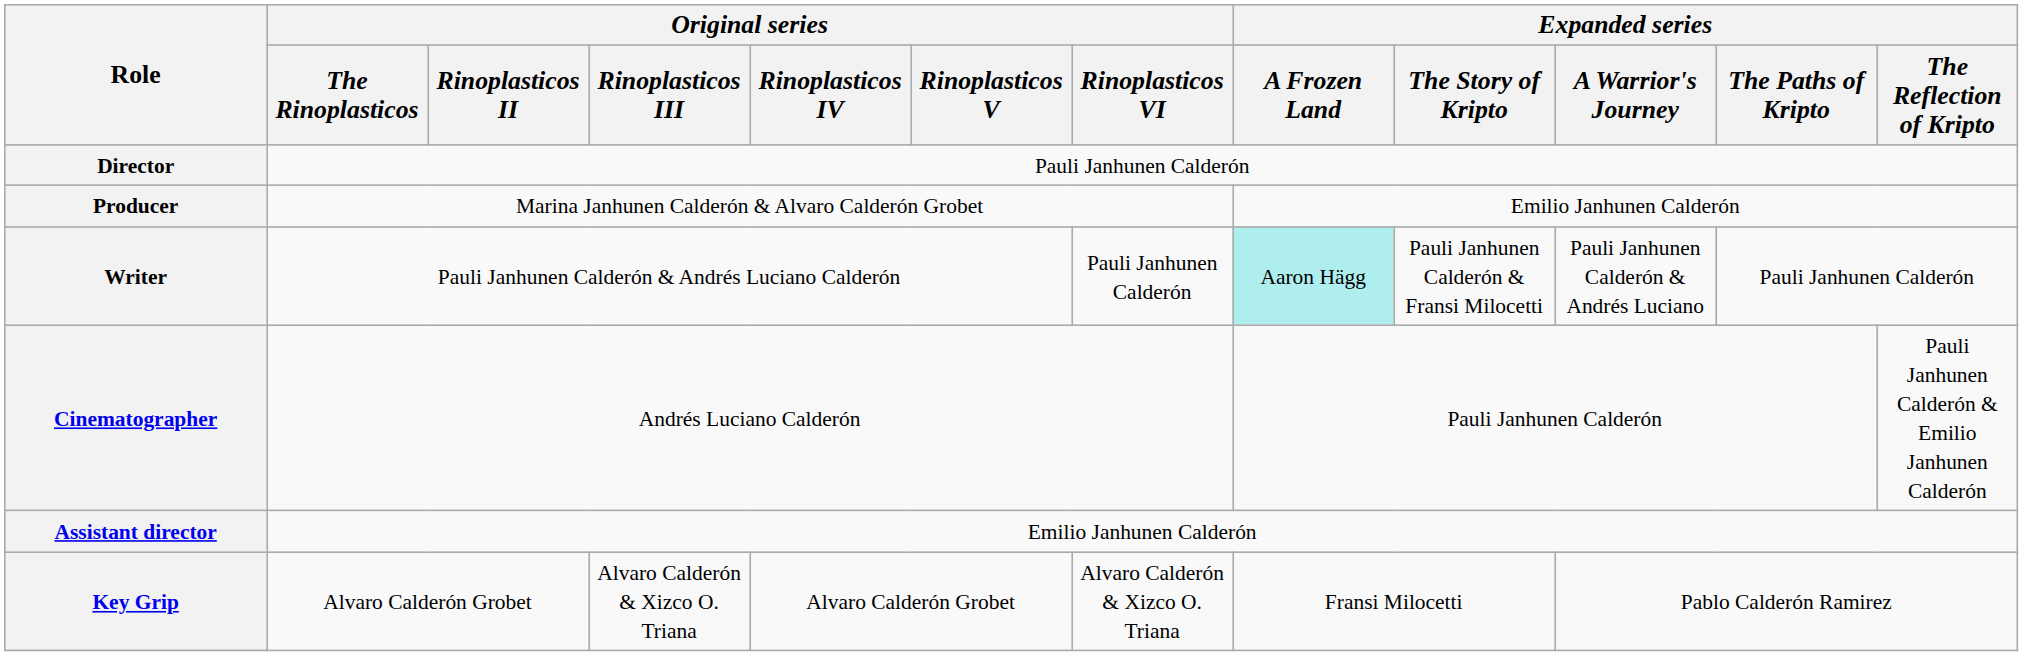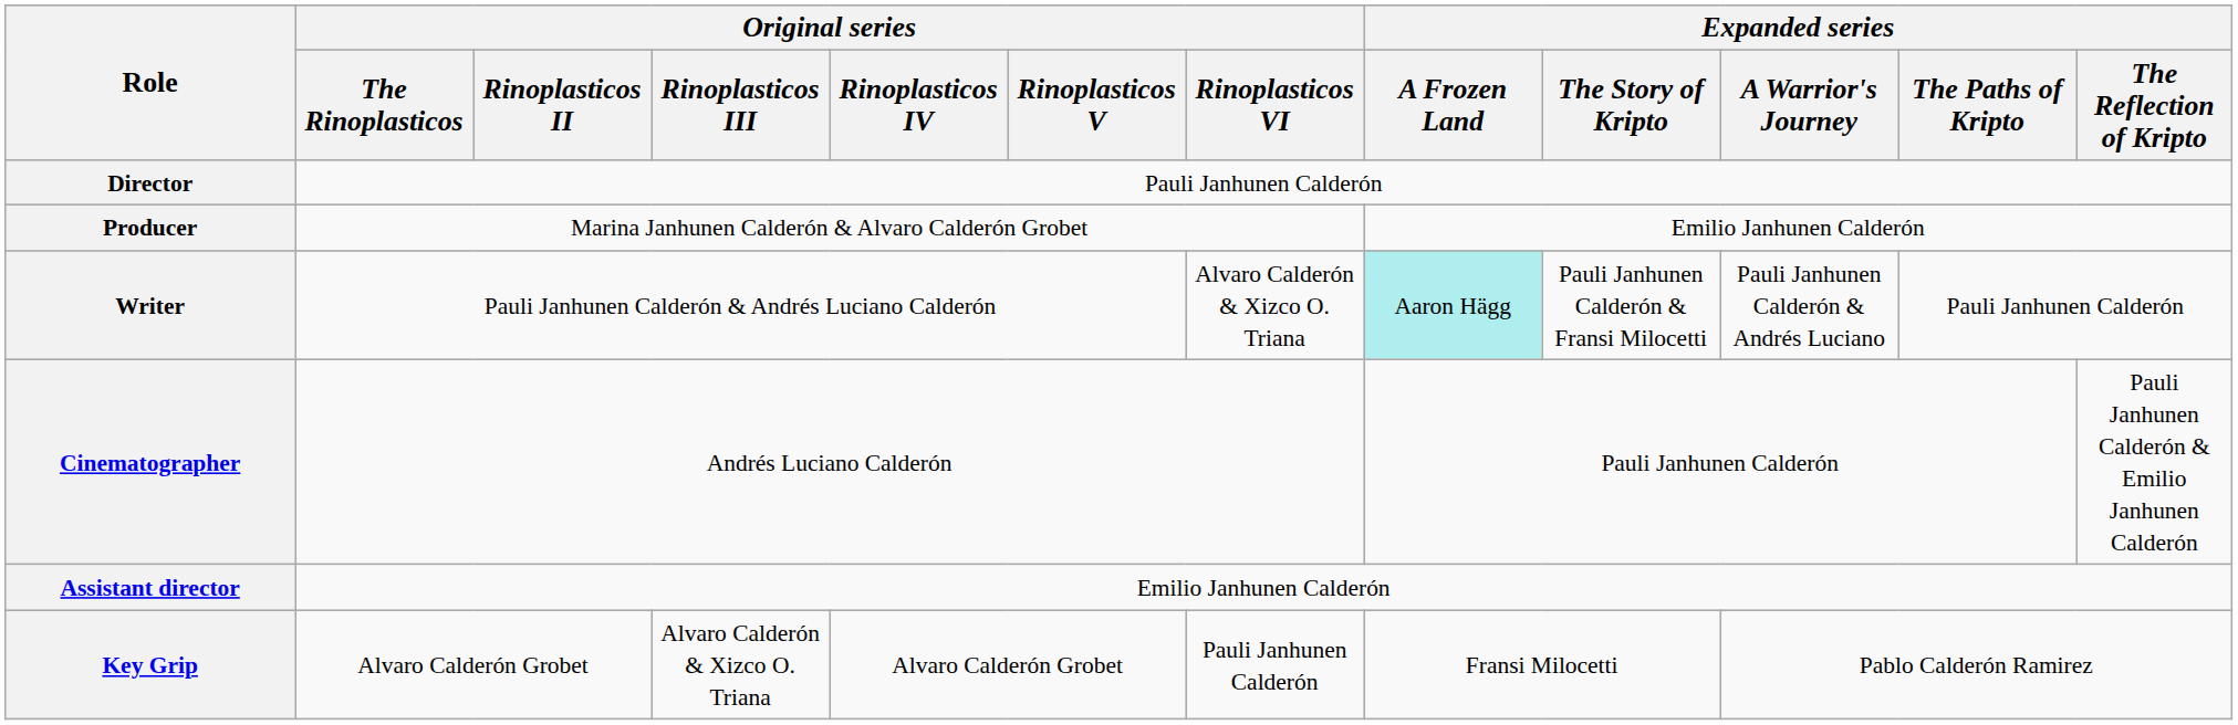Writer | Original series / Rinoplasticos VI: Pauli Janhunen Calderón -> Alvaro Calderón & Xizco O. Triana
Key Grip | Original series / Rinoplasticos VI: Alvaro Calderón & Xizco O. Triana -> Pauli Janhunen Calderón
